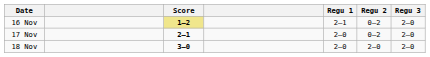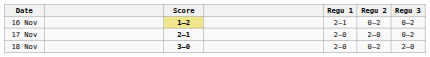16 Nov | Regu 3: 2–0 -> 0–2
17 Nov | Regu 2: 0–2 -> 2–0
17 Nov | Regu 3: 2–0 -> 0–2
18 Nov | Regu 2: 2–0 -> 0–2
